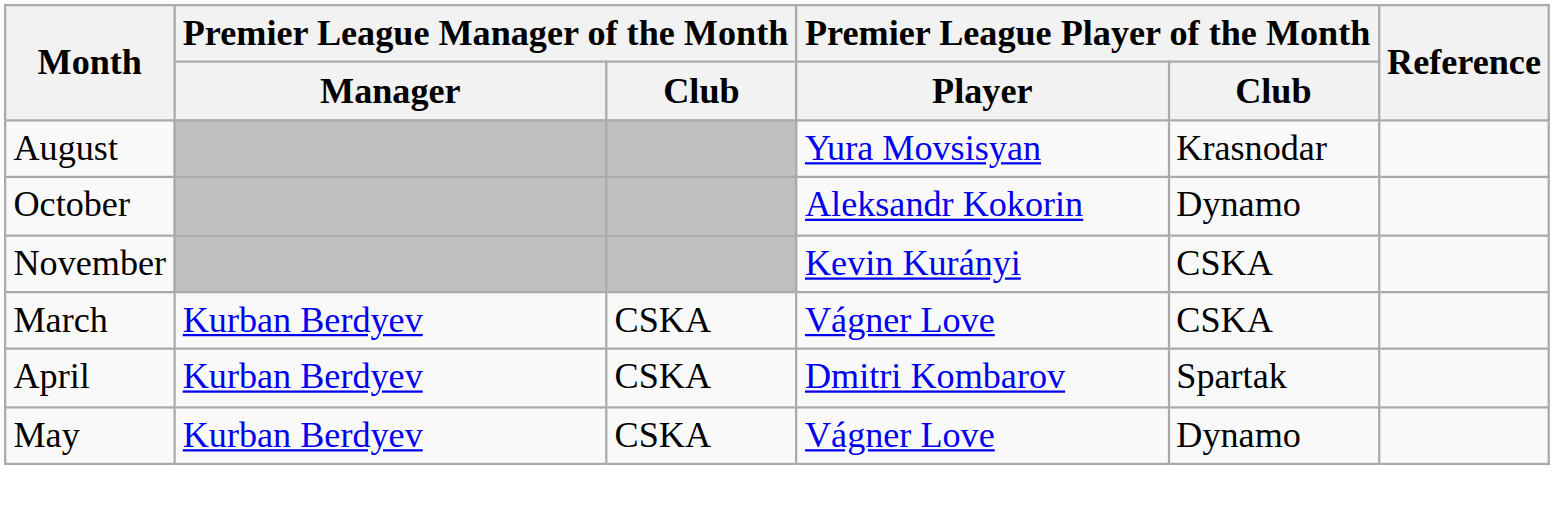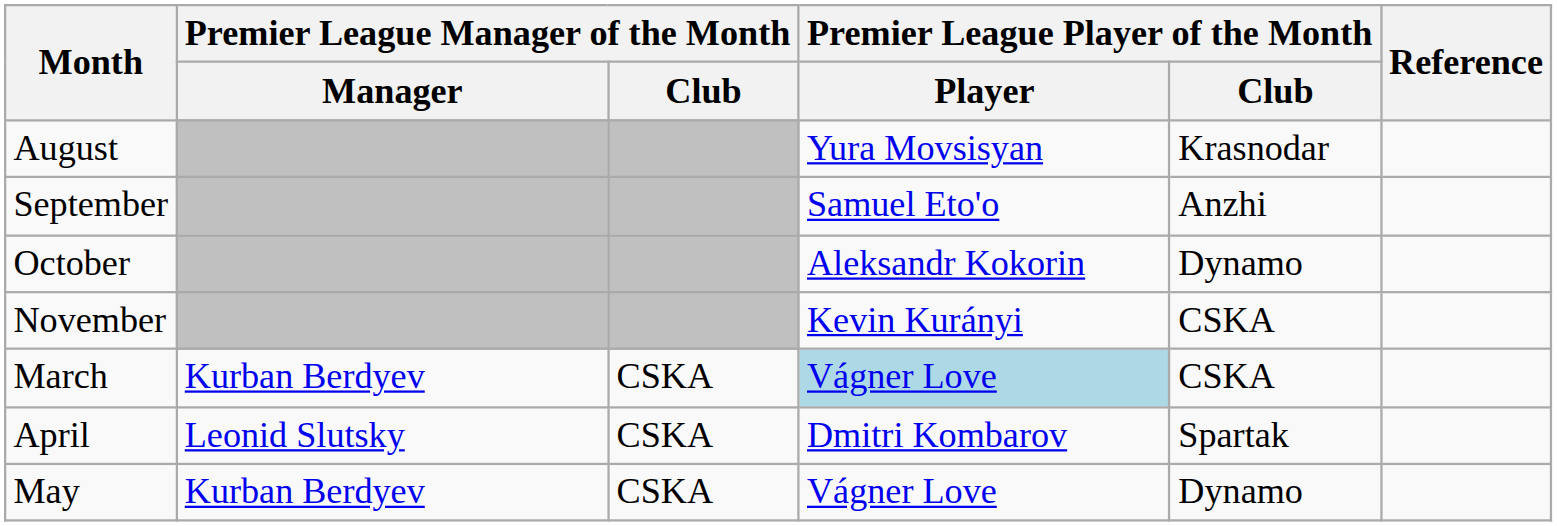+ row: September | Samuel Eto'o | Anzhi
March | Premier League Player of the Month / Player: no background -> lightblue background
April | Premier League Manager of the Month / Manager: Kurban Berdyev -> Leonid Slutsky
